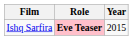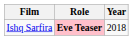Ishq Sarfira | Year: 2015 -> 2018
